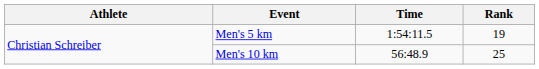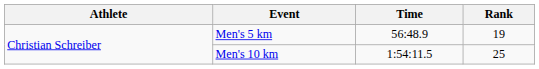Men's 5 km | Time: 1:54:11.5 -> 56:48.9
Men's 10 km | Time: 56:48.9 -> 1:54:11.5
